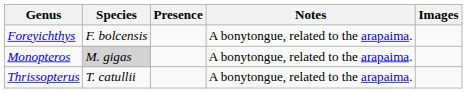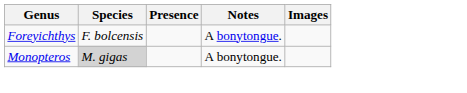Foreyichthys | Notes: A bonytongue, related to the arapaima. -> A bonytongue.
Monopteros | Notes: A bonytongue, related to the arapaima. -> A bonytongue.
- row: Thrissopterus | T. catullii | A bonytongue, related to the arapaima.
